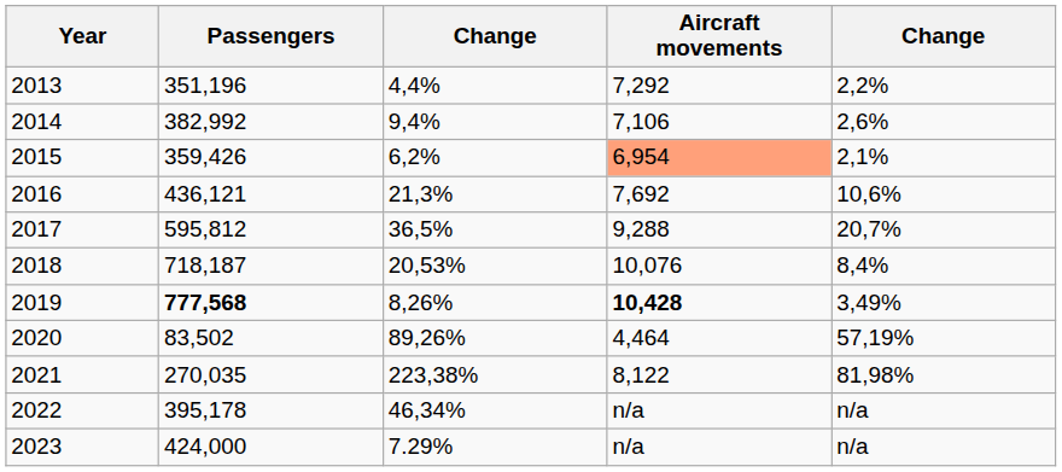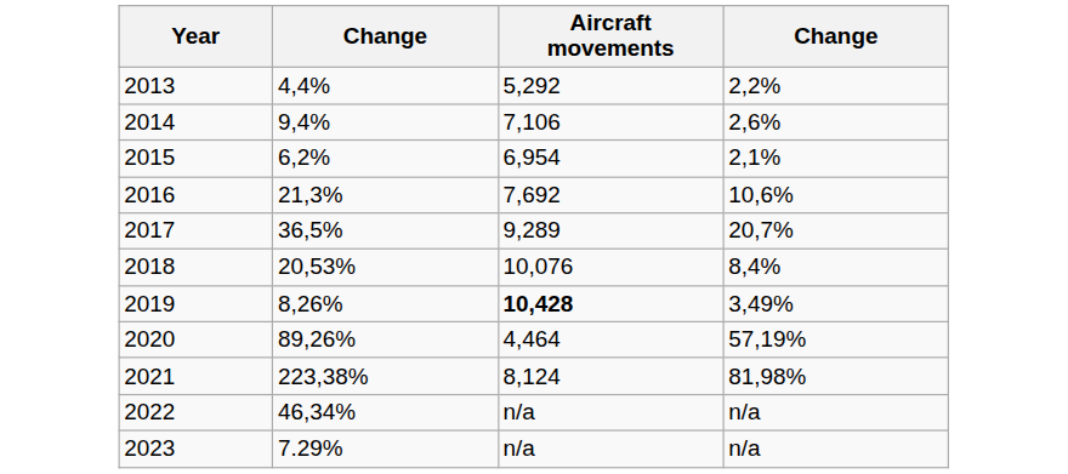- column: Passengers | 351,196 | 382,992 | 359,426 | 436,121 | 595,812 | 718,187 | 777,568 | 83,502 | 270,035 | 395,178 | 424,000
2013 | Aircraft movements: 7,292 -> 5,292
2015 | Aircraft movements: lightsalmon background -> no background
2017 | Aircraft movements: 9,288 -> 9,289
2021 | Aircraft movements: 8,122 -> 8,124
